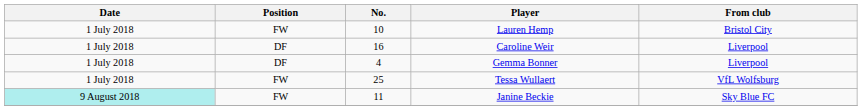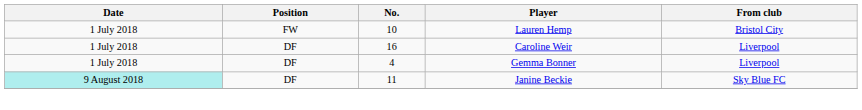- row: 1 July 2018 | FW | 25 | Tessa Wullaert | VfL Wolfsburg
Janine Beckie | Position: FW -> DF
